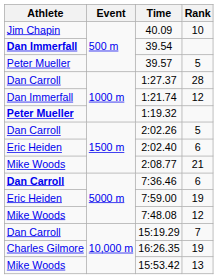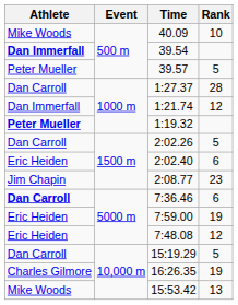40.09 | Athlete: Jim Chapin -> Mike Woods
2:08.77 | Athlete: Mike Woods -> Jim Chapin
2:08.77 | Rank: 21 -> 23
7:48.08 | Athlete: Mike Woods -> Eric Heiden
15:19.29 | Rank: 7 -> 5
